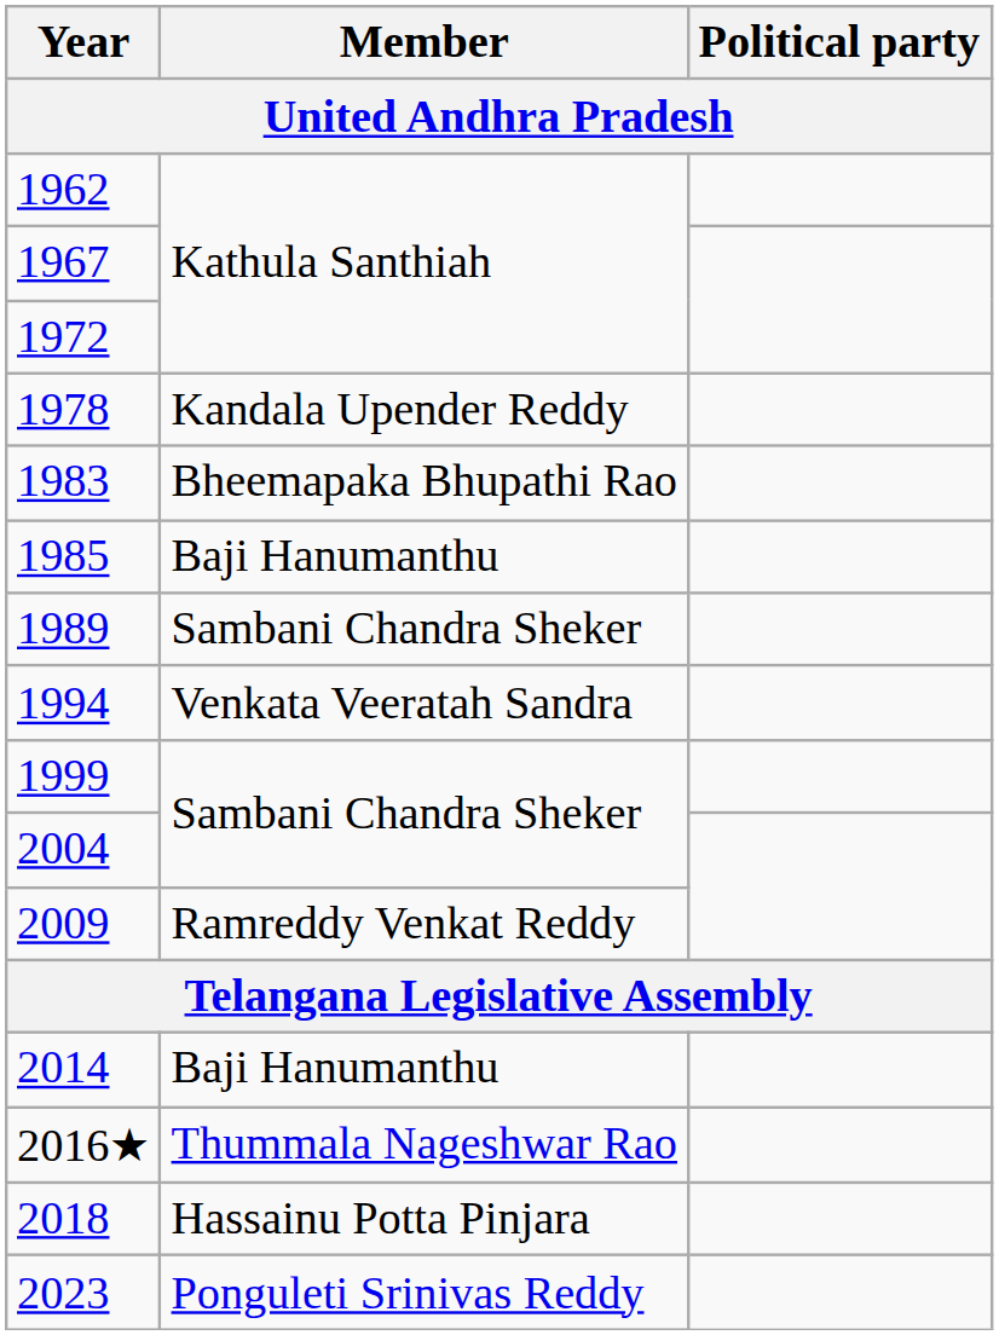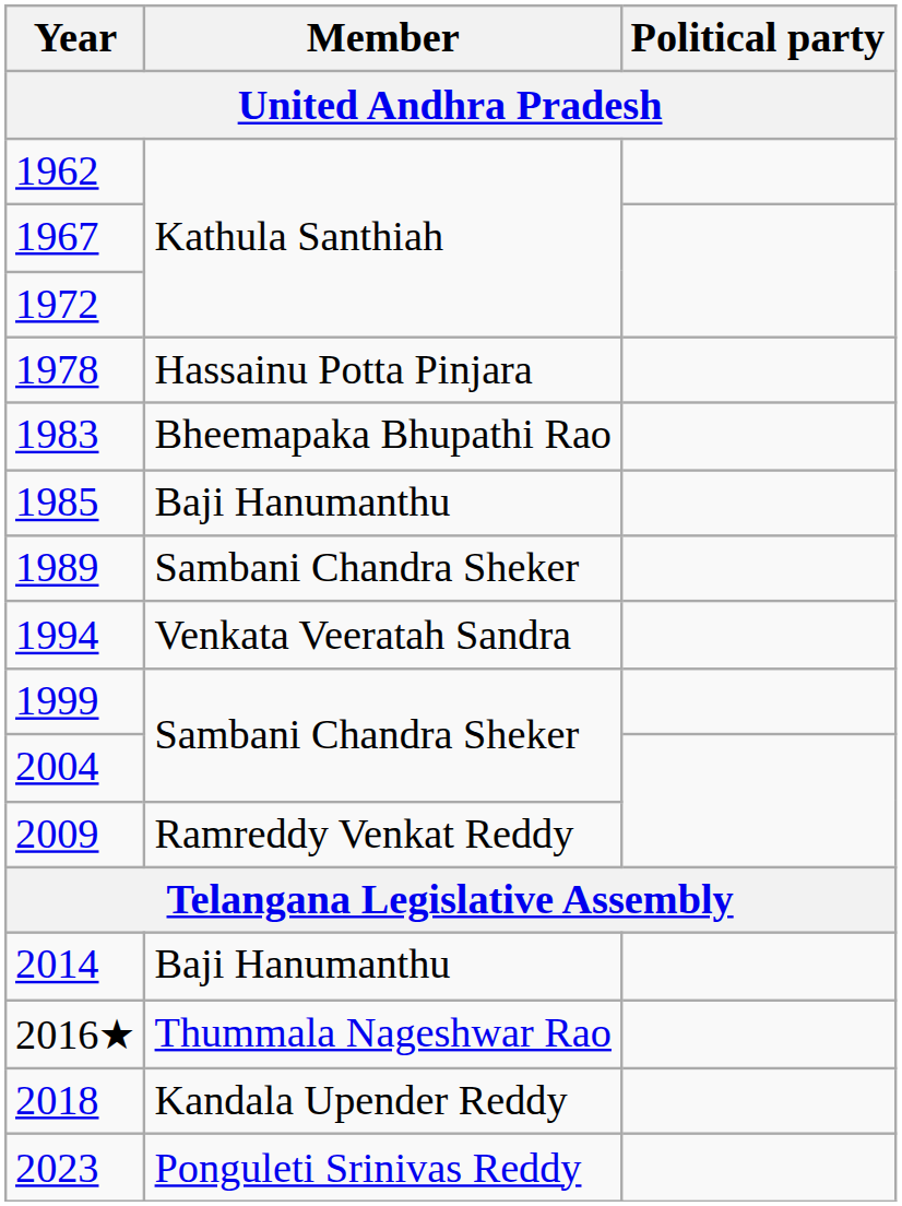1978 | Member: Kandala Upender Reddy -> Hassainu Potta Pinjara
2018 | Member: Hassainu Potta Pinjara -> Kandala Upender Reddy
